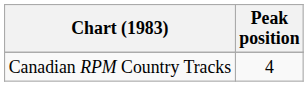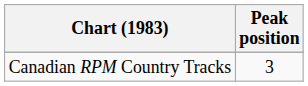Canadian RPM Country Tracks | Peak position: 4 -> 3
